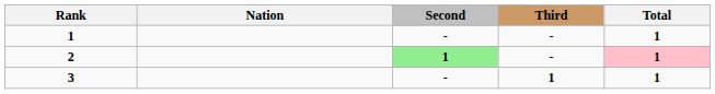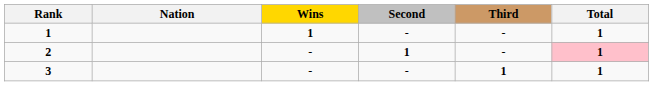+ column: Wins | 1 | - | -
2 | Second: lightgreen background -> no background
